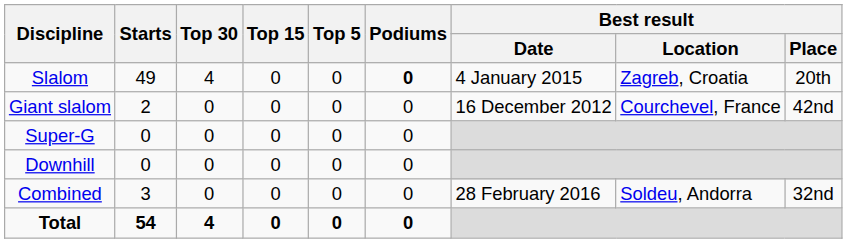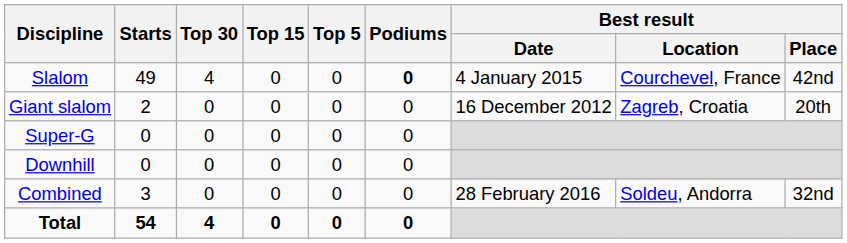Slalom | Best result / Location: Zagreb, Croatia -> Courchevel, France
Slalom | Best result / Place: 20th -> 42nd
Giant slalom | Best result / Location: Courchevel, France -> Zagreb, Croatia
Giant slalom | Best result / Place: 42nd -> 20th
